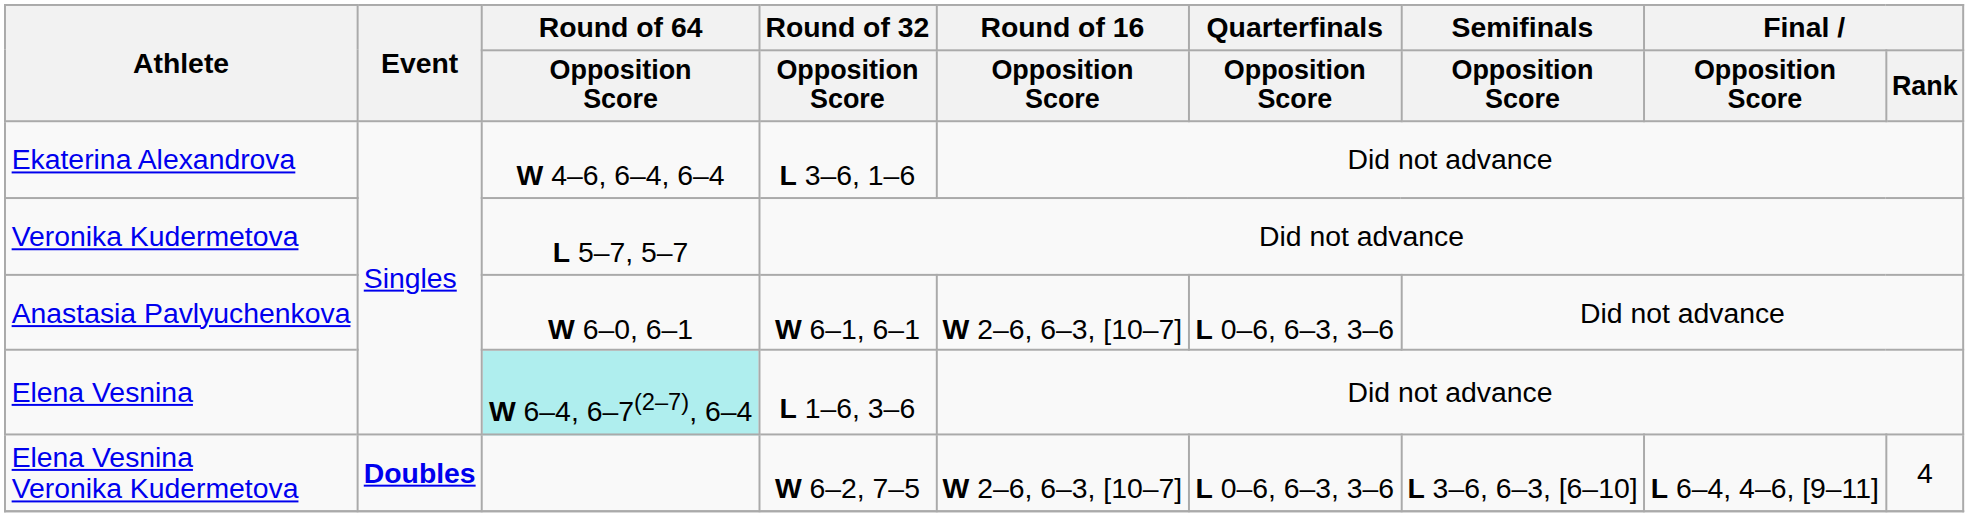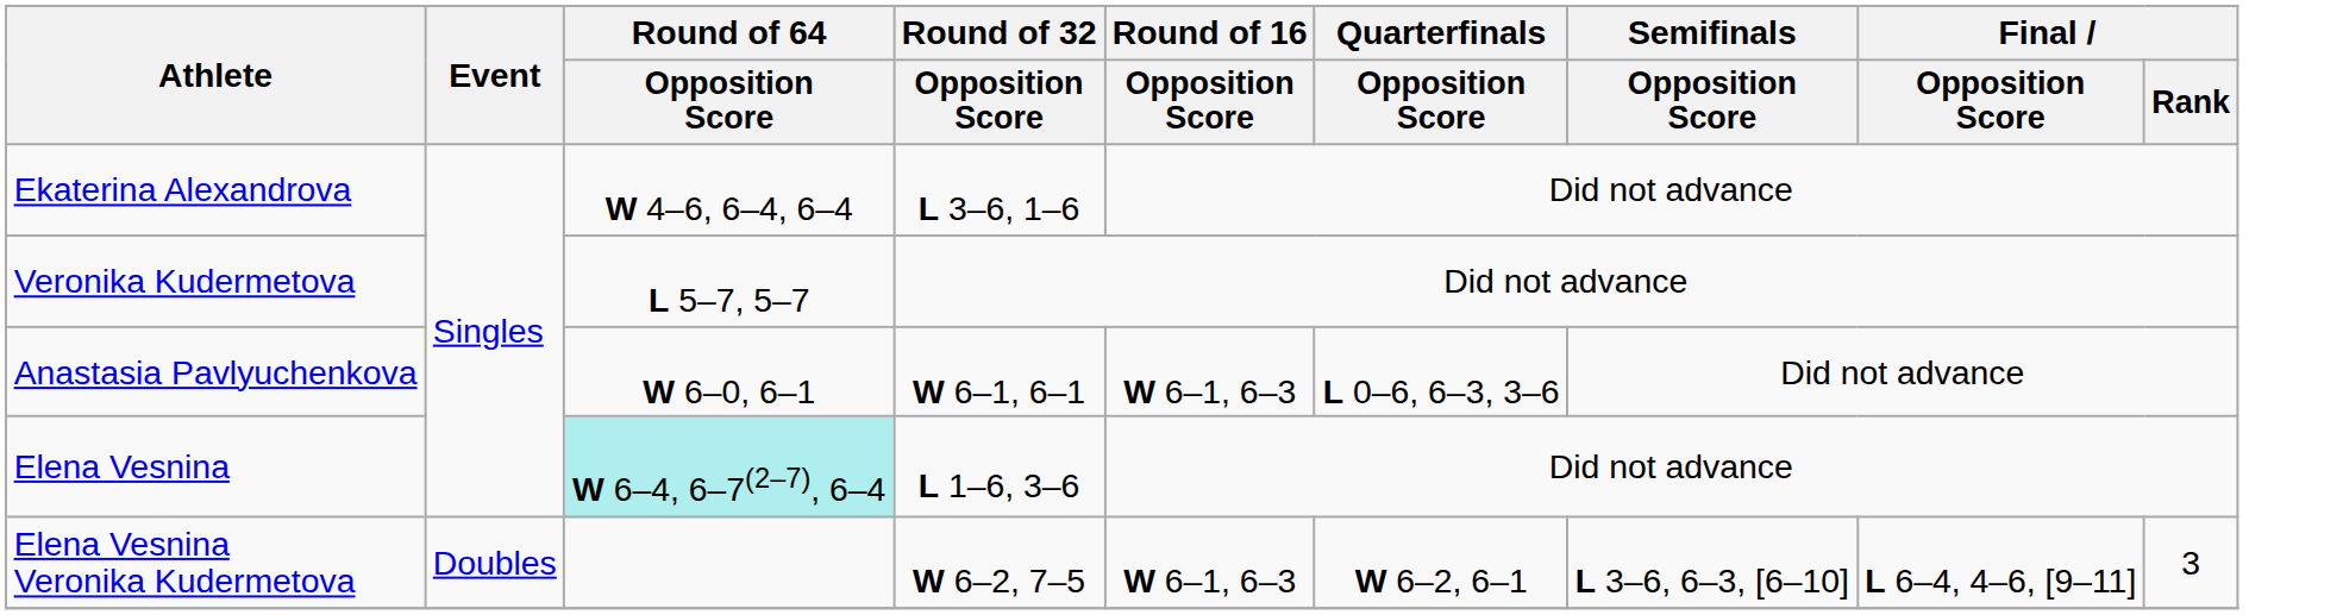Anastasia Pavlyuchenkova | Round of 16 / Opposition Score: W 2–6, 6–3, [10–7] -> W 6–1, 6–3
Elena Vesnina Veronika Kudermetova | Event: bold -> normal
Elena Vesnina Veronika Kudermetova | Round of 16 / Opposition Score: W 2–6, 6–3, [10–7] -> W 6–1, 6–3
Elena Vesnina Veronika Kudermetova | Quarterfinals / Opposition Score: L 0–6, 6–3, 3–6 -> W 6–2, 6–1
Elena Vesnina Veronika Kudermetova | Final / Rank: 4 -> 3
